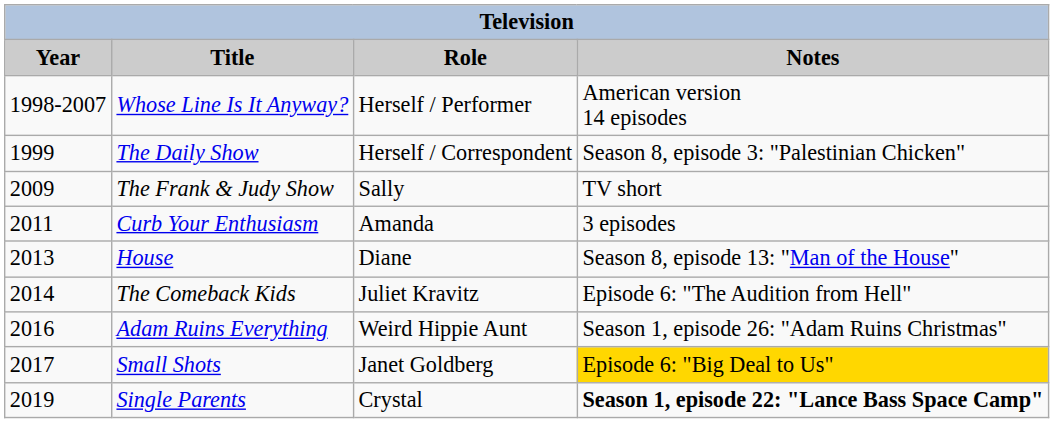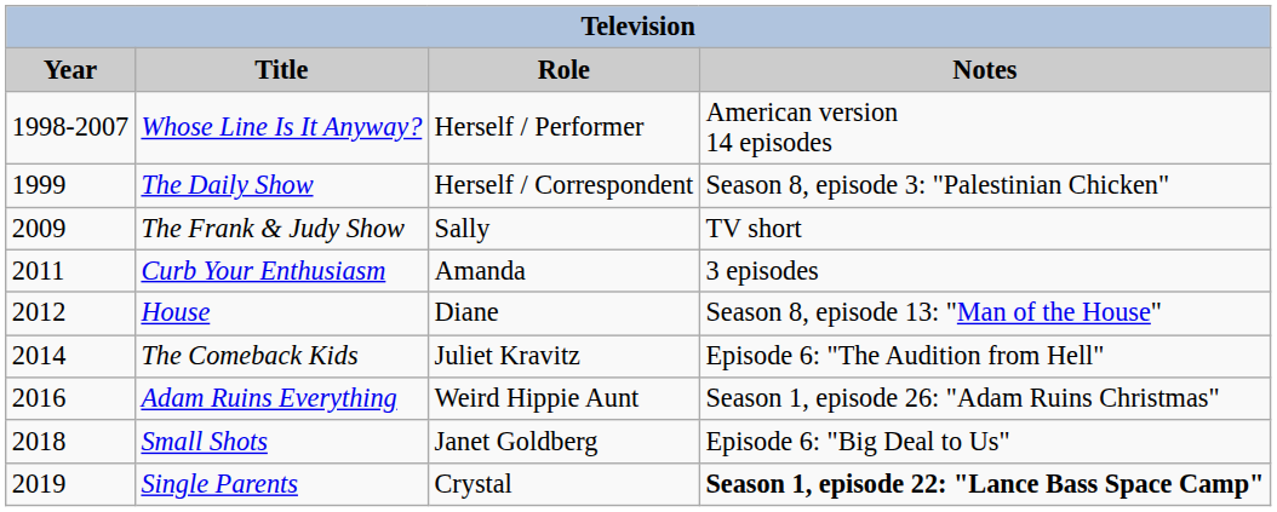House | Year: 2013 -> 2012
Small Shots | Year: 2017 -> 2018
Small Shots | Notes: gold background -> no background
